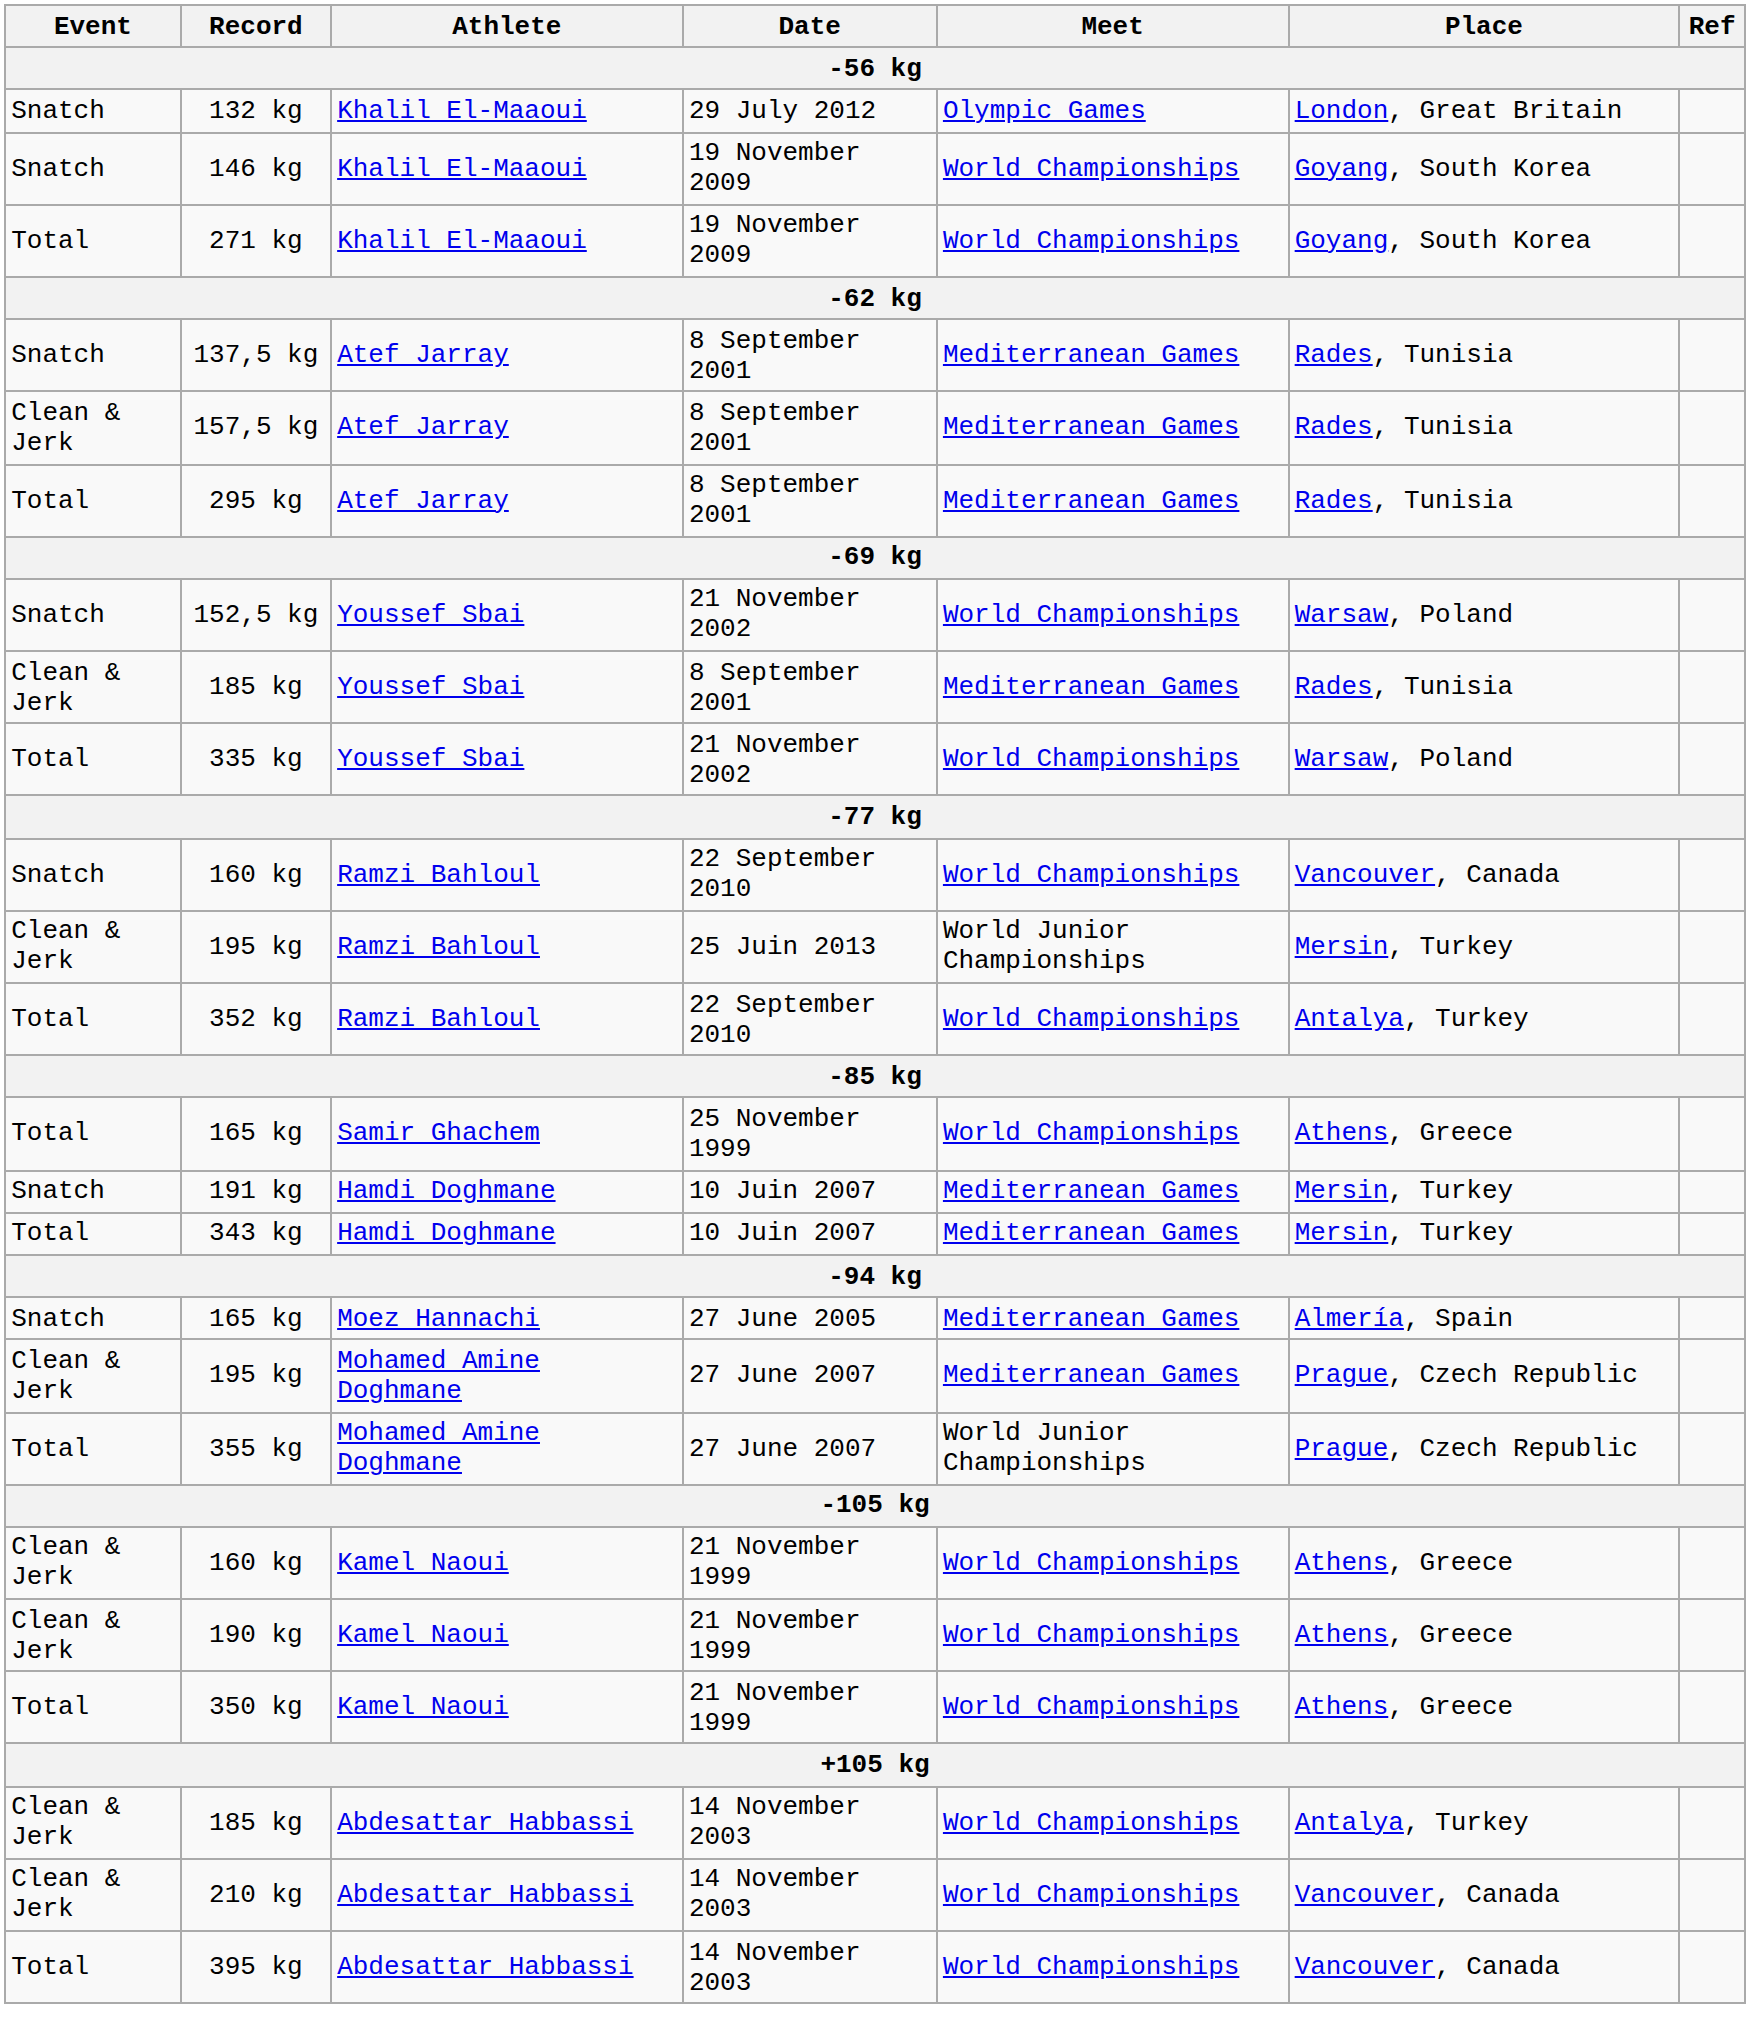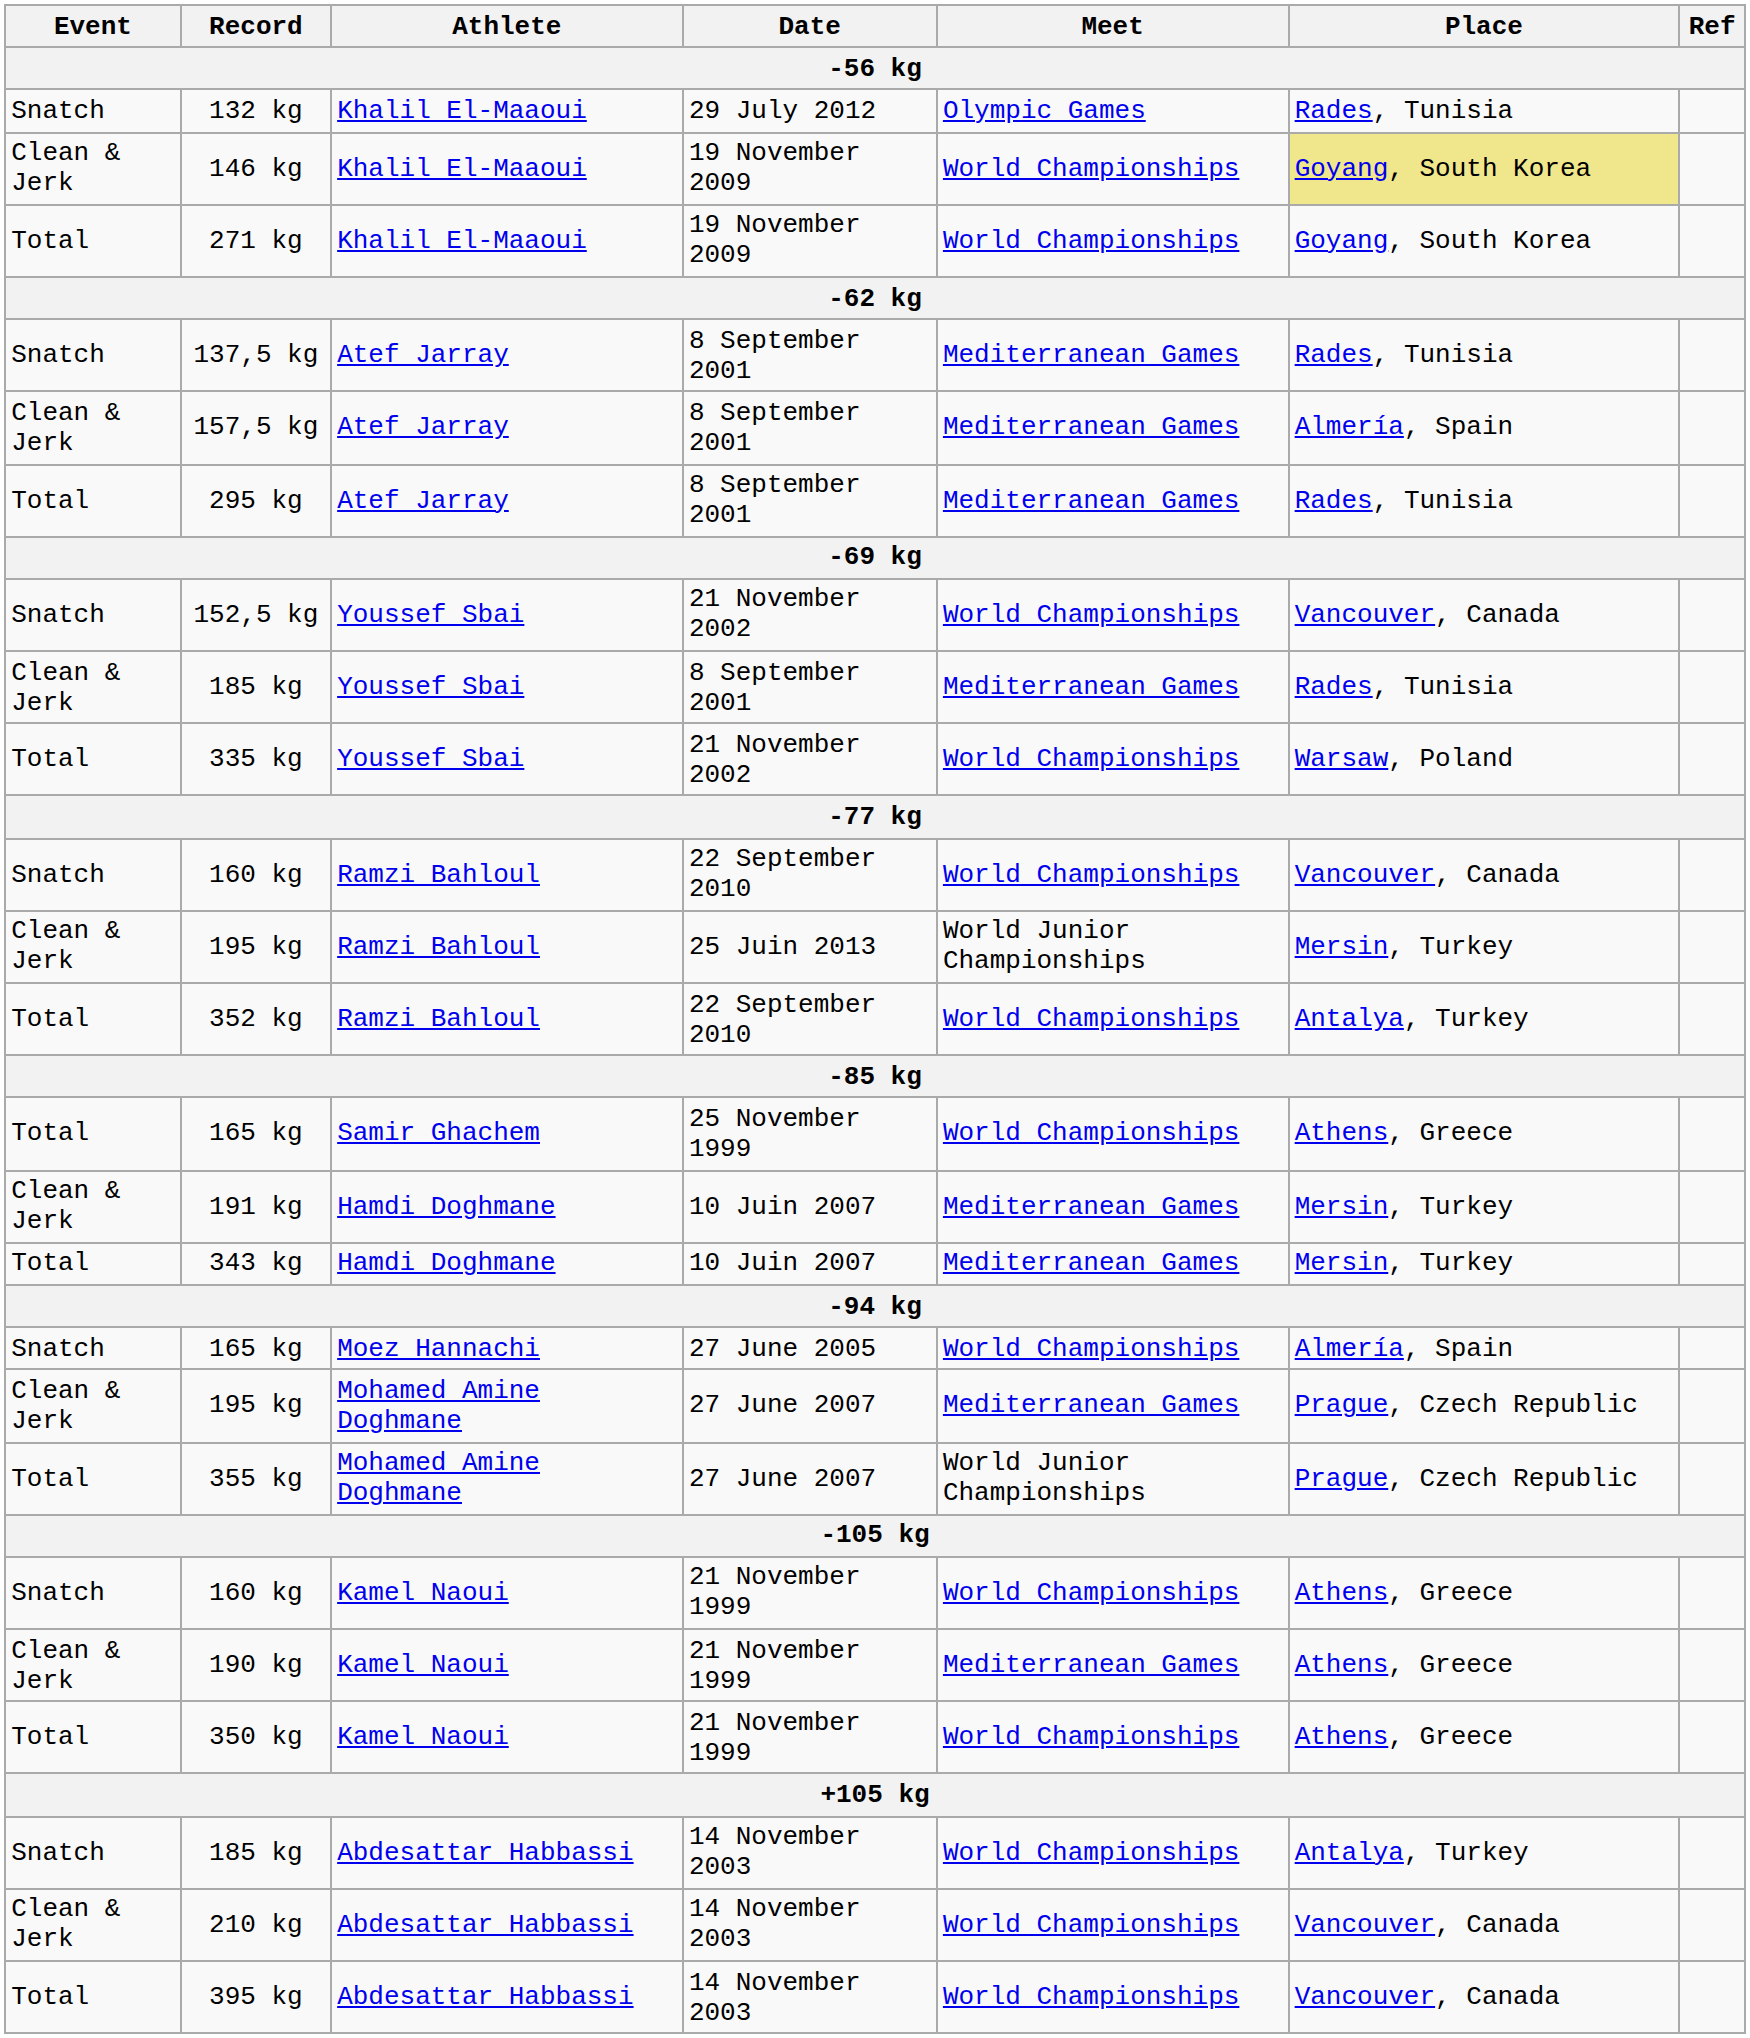132 kg | Place: London, Great Britain -> Rades, Tunisia
146 kg | Event: Snatch -> Clean & Jerk
146 kg | Place: no background -> khaki background
157,5 kg | Place: Rades, Tunisia -> Almería, Spain
152,5 kg | Place: Warsaw, Poland -> Vancouver, Canada
191 kg | Event: Snatch -> Clean & Jerk
165 kg / 27 June 2005 | Meet: Mediterranean Games -> World Championships
160 kg / 21 November 1999 | Event: Clean & Jerk -> Snatch
190 kg | Meet: World Championships -> Mediterranean Games
185 kg / 14 November 2003 | Event: Clean & Jerk -> Snatch
